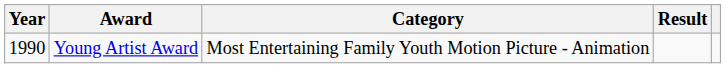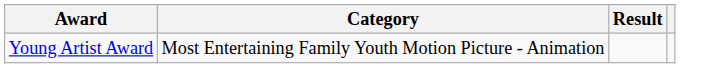- column: Year | 1990
